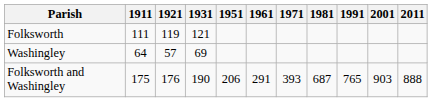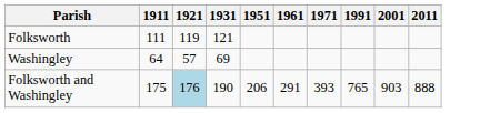- column: 1981 | 687
Folksworth and Washingley | 1921: no background -> lightblue background
